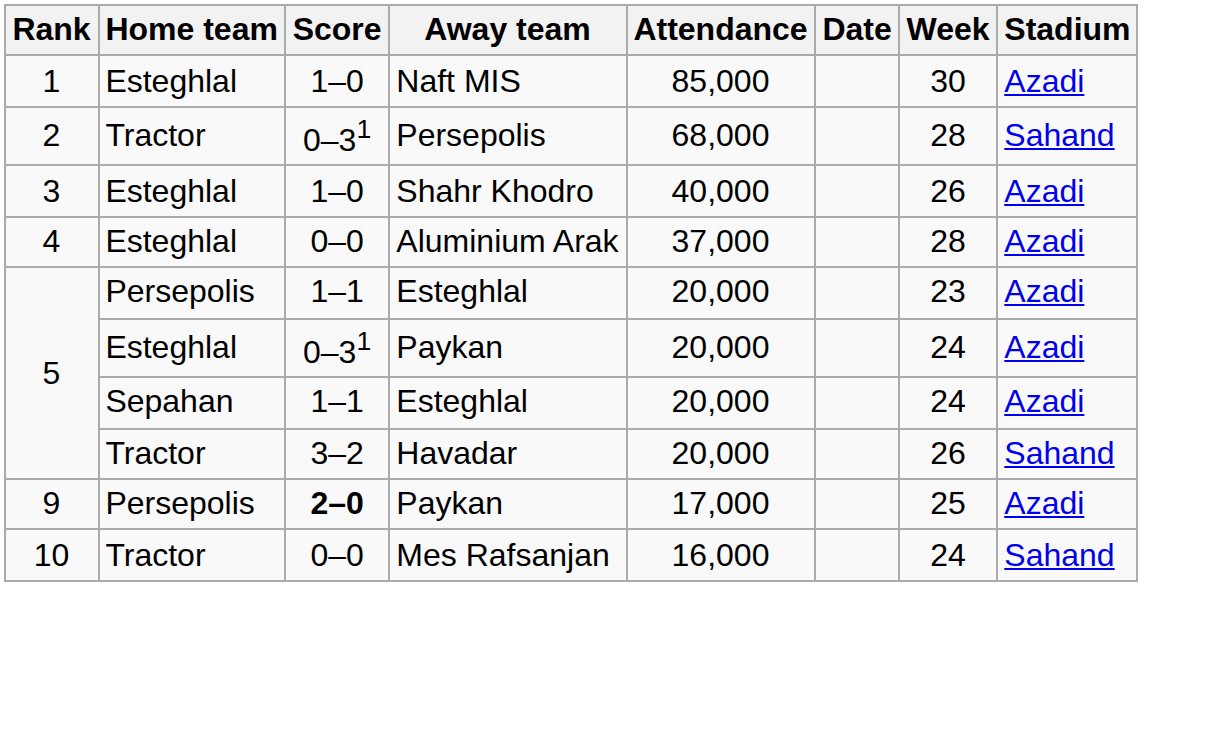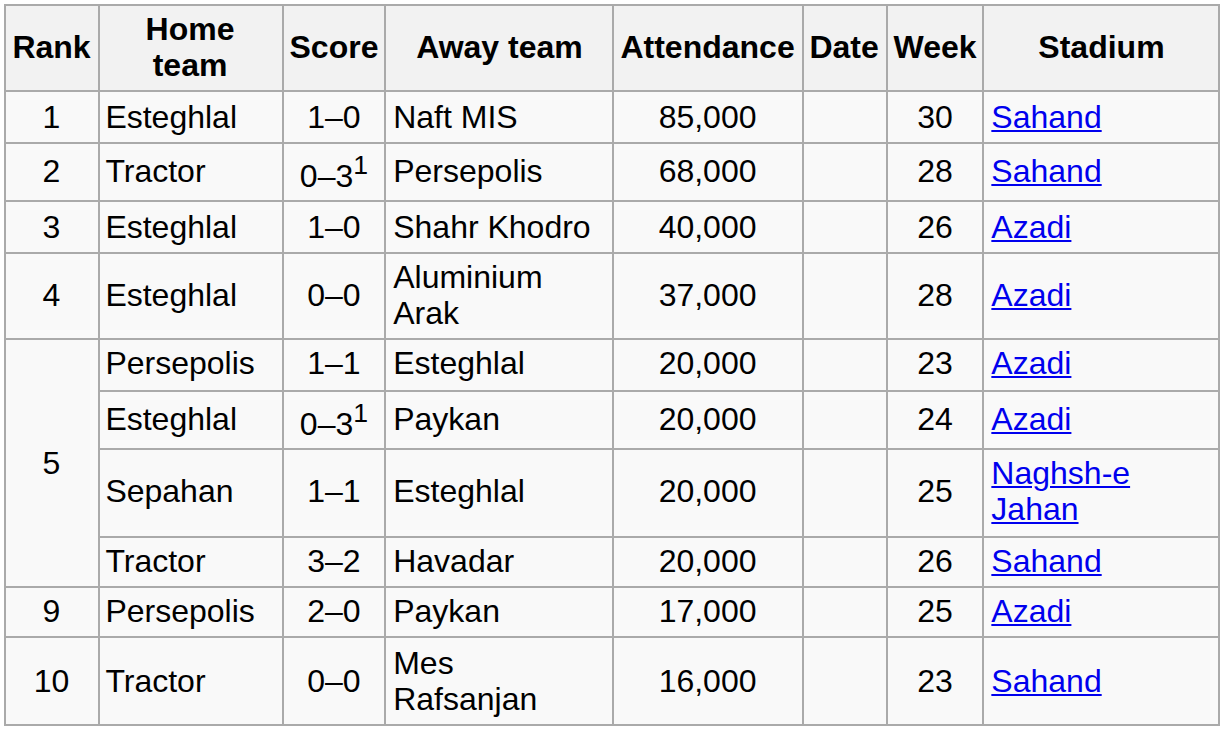Naft MIS | Stadium: Azadi -> Sahand
Sepahan / Esteghlal | Week: 24 -> 25
Sepahan / Esteghlal | Stadium: Azadi -> Naghsh-e Jahan
Persepolis / Paykan | Score: bold -> normal
Mes Rafsanjan | Week: 24 -> 23
